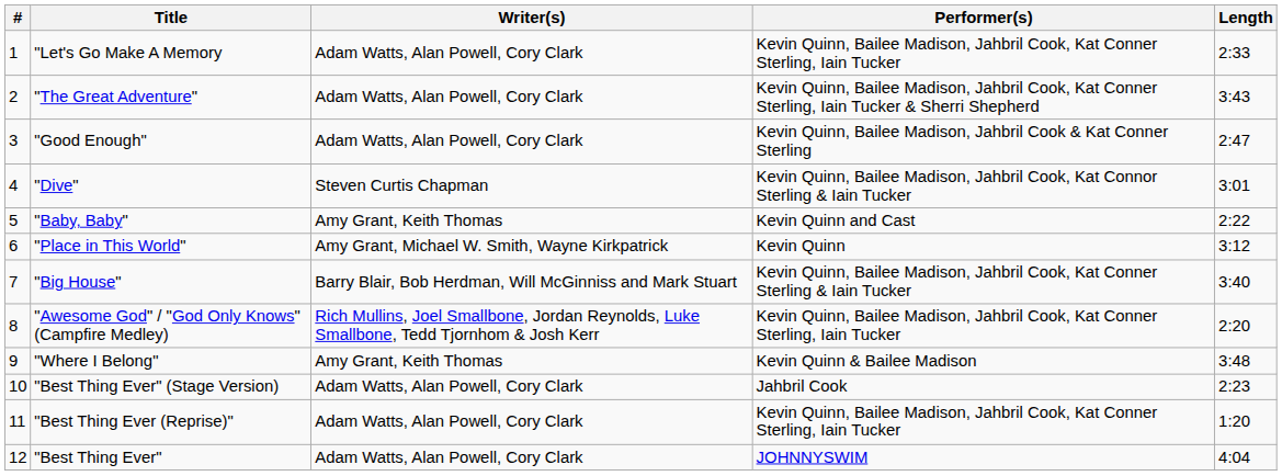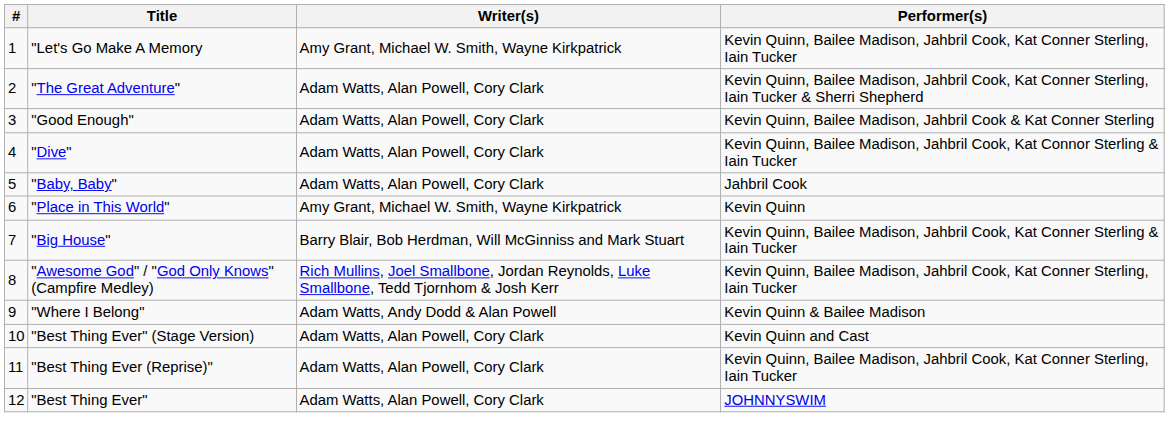- column: Length | 2:33 | 3:43 | 2:47 | 3:01 | 2:22 | 3:12 | 3:40 | 2:20 | 3:48 | 2:23 | 1:20 | 4:04
"Let's Go Make A Memory | Writer(s): Adam Watts, Alan Powell, Cory Clark -> Amy Grant, Michael W. Smith, Wayne Kirkpatrick
"Dive" | Writer(s): Steven Curtis Chapman -> Adam Watts, Alan Powell, Cory Clark
"Baby, Baby" | Writer(s): Amy Grant, Keith Thomas -> Adam Watts, Alan Powell, Cory Clark
"Baby, Baby" | Performer(s): Kevin Quinn and Cast -> Jahbril Cook
"Where I Belong" | Writer(s): Amy Grant, Keith Thomas -> Adam Watts, Andy Dodd & Alan Powell
"Best Thing Ever" (Stage Version) | Performer(s): Jahbril Cook -> Kevin Quinn and Cast
